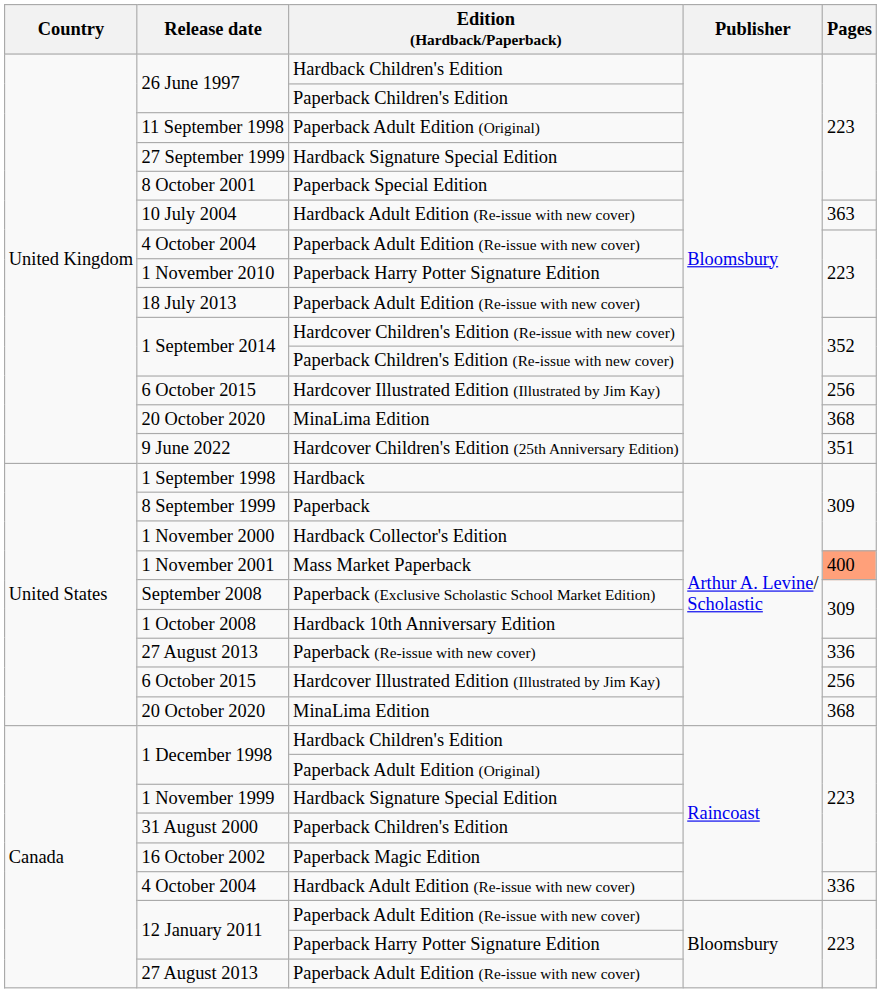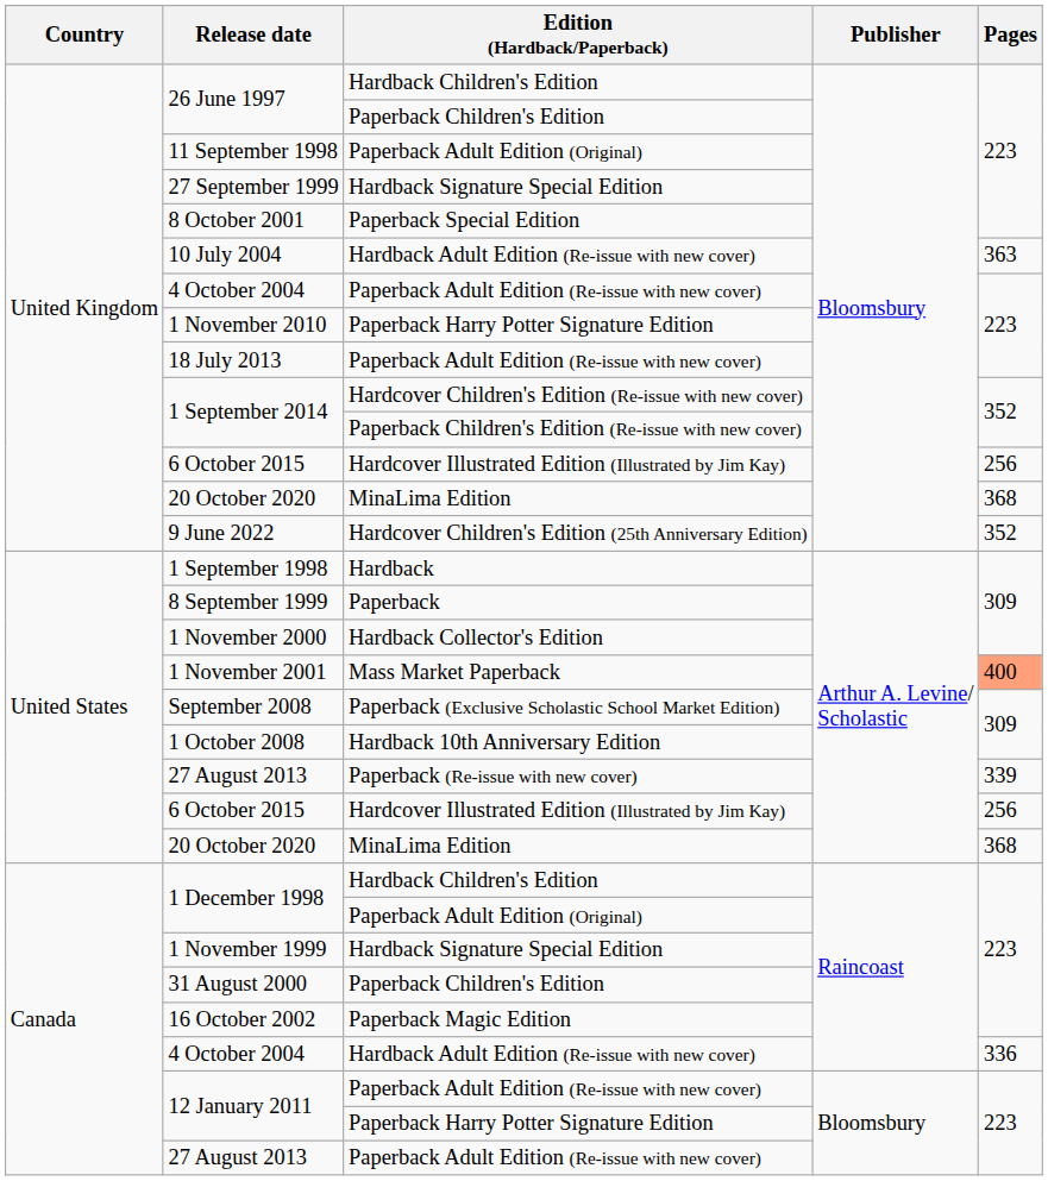9 June 2022 | Pages: 351 -> 352
27 August 2013 / Paperback (Re-issue with new cover) | Pages: 336 -> 339
